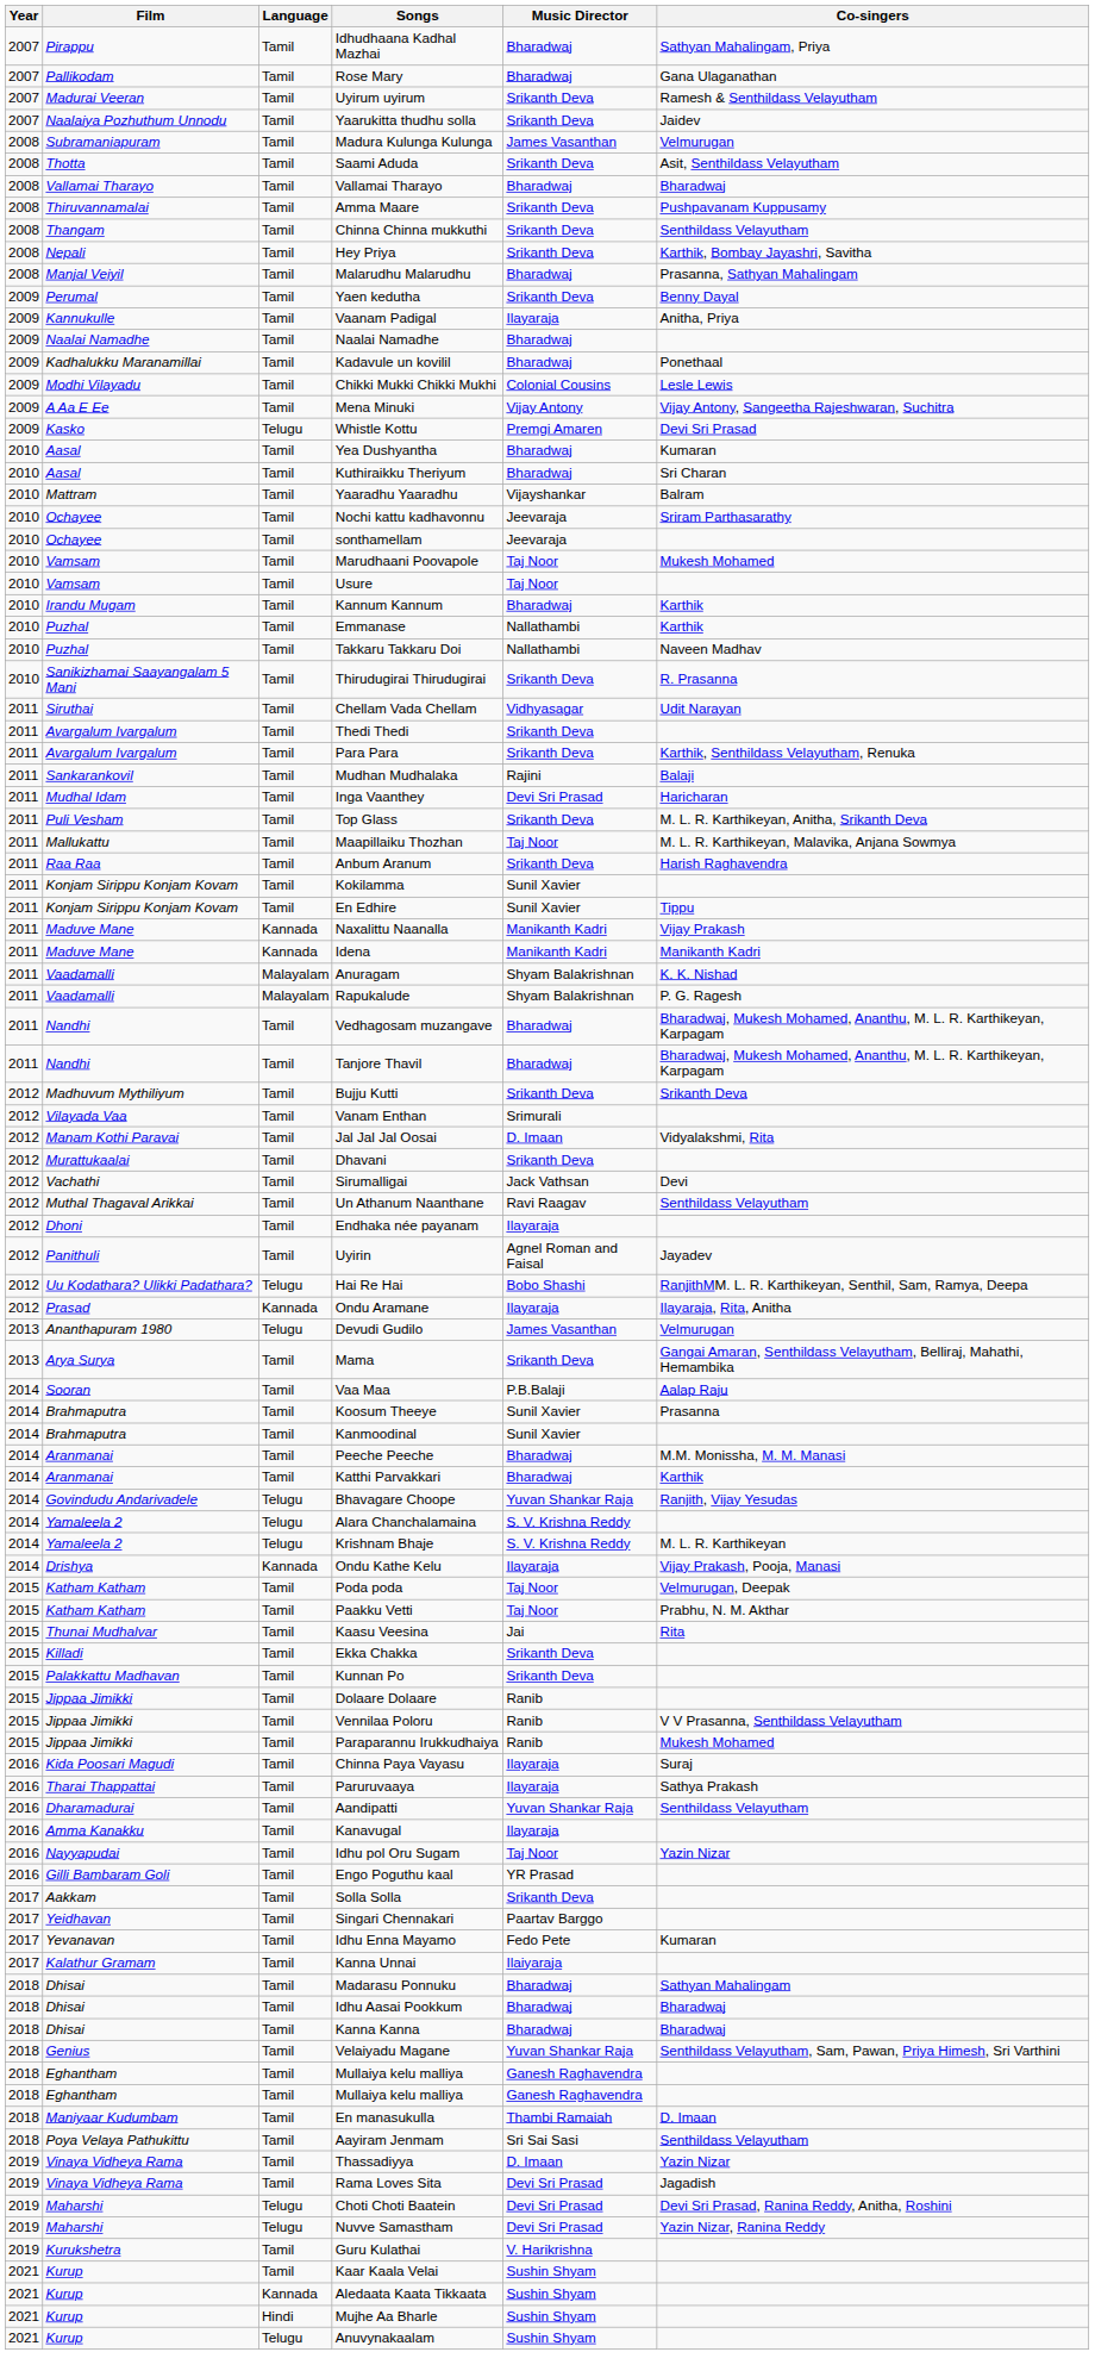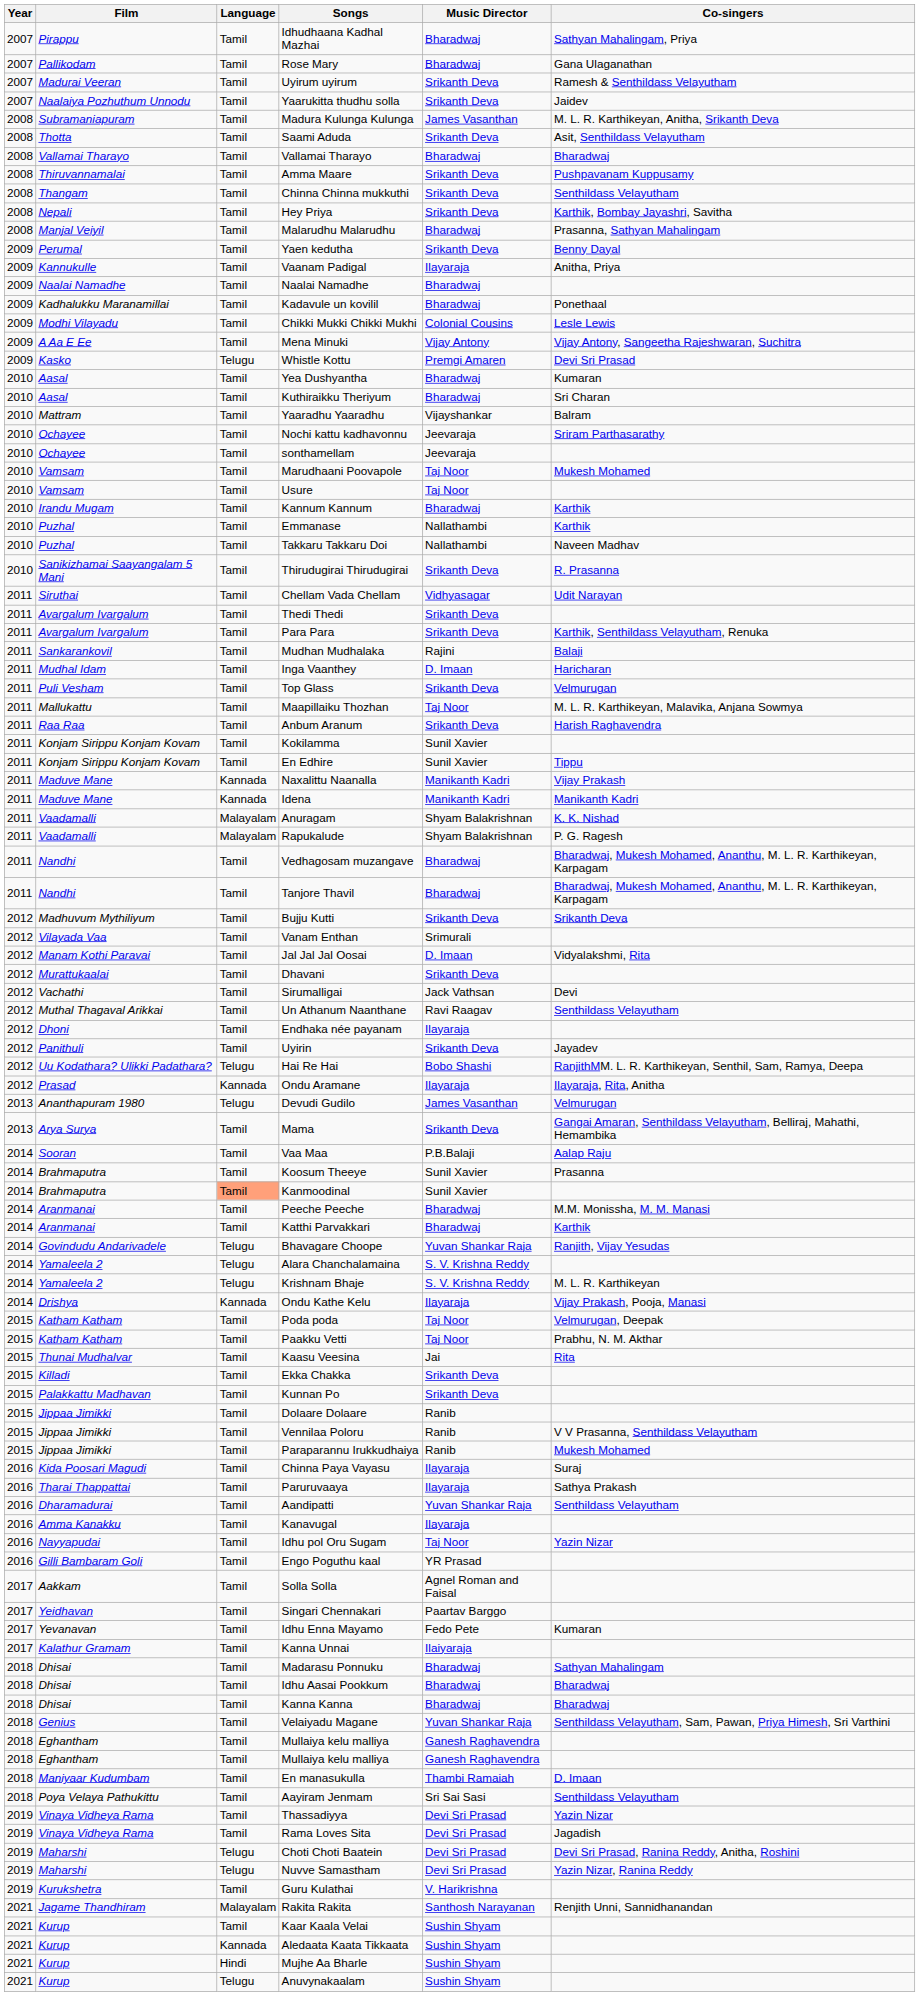Madura Kulunga Kulunga | Co-singers: Velmurugan -> M. L. R. Karthikeyan, Anitha, Srikanth Deva
Inga Vaanthey | Music Director: Devi Sri Prasad -> D. Imaan
Top Glass | Co-singers: M. L. R. Karthikeyan, Anitha, Srikanth Deva -> Velmurugan
Uyirin | Music Director: Agnel Roman and Faisal -> Srikanth Deva
Kanmoodinal | Language: no background -> lightsalmon background
Solla Solla | Music Director: Srikanth Deva -> Agnel Roman and Faisal
Thassadiyya | Music Director: D. Imaan -> Devi Sri Prasad
+ row: 2021 | Jagame Thandhiram | Malayalam | Rakita Rakita | Santhosh Narayanan | Renjith Unni, Sannidhanandan
